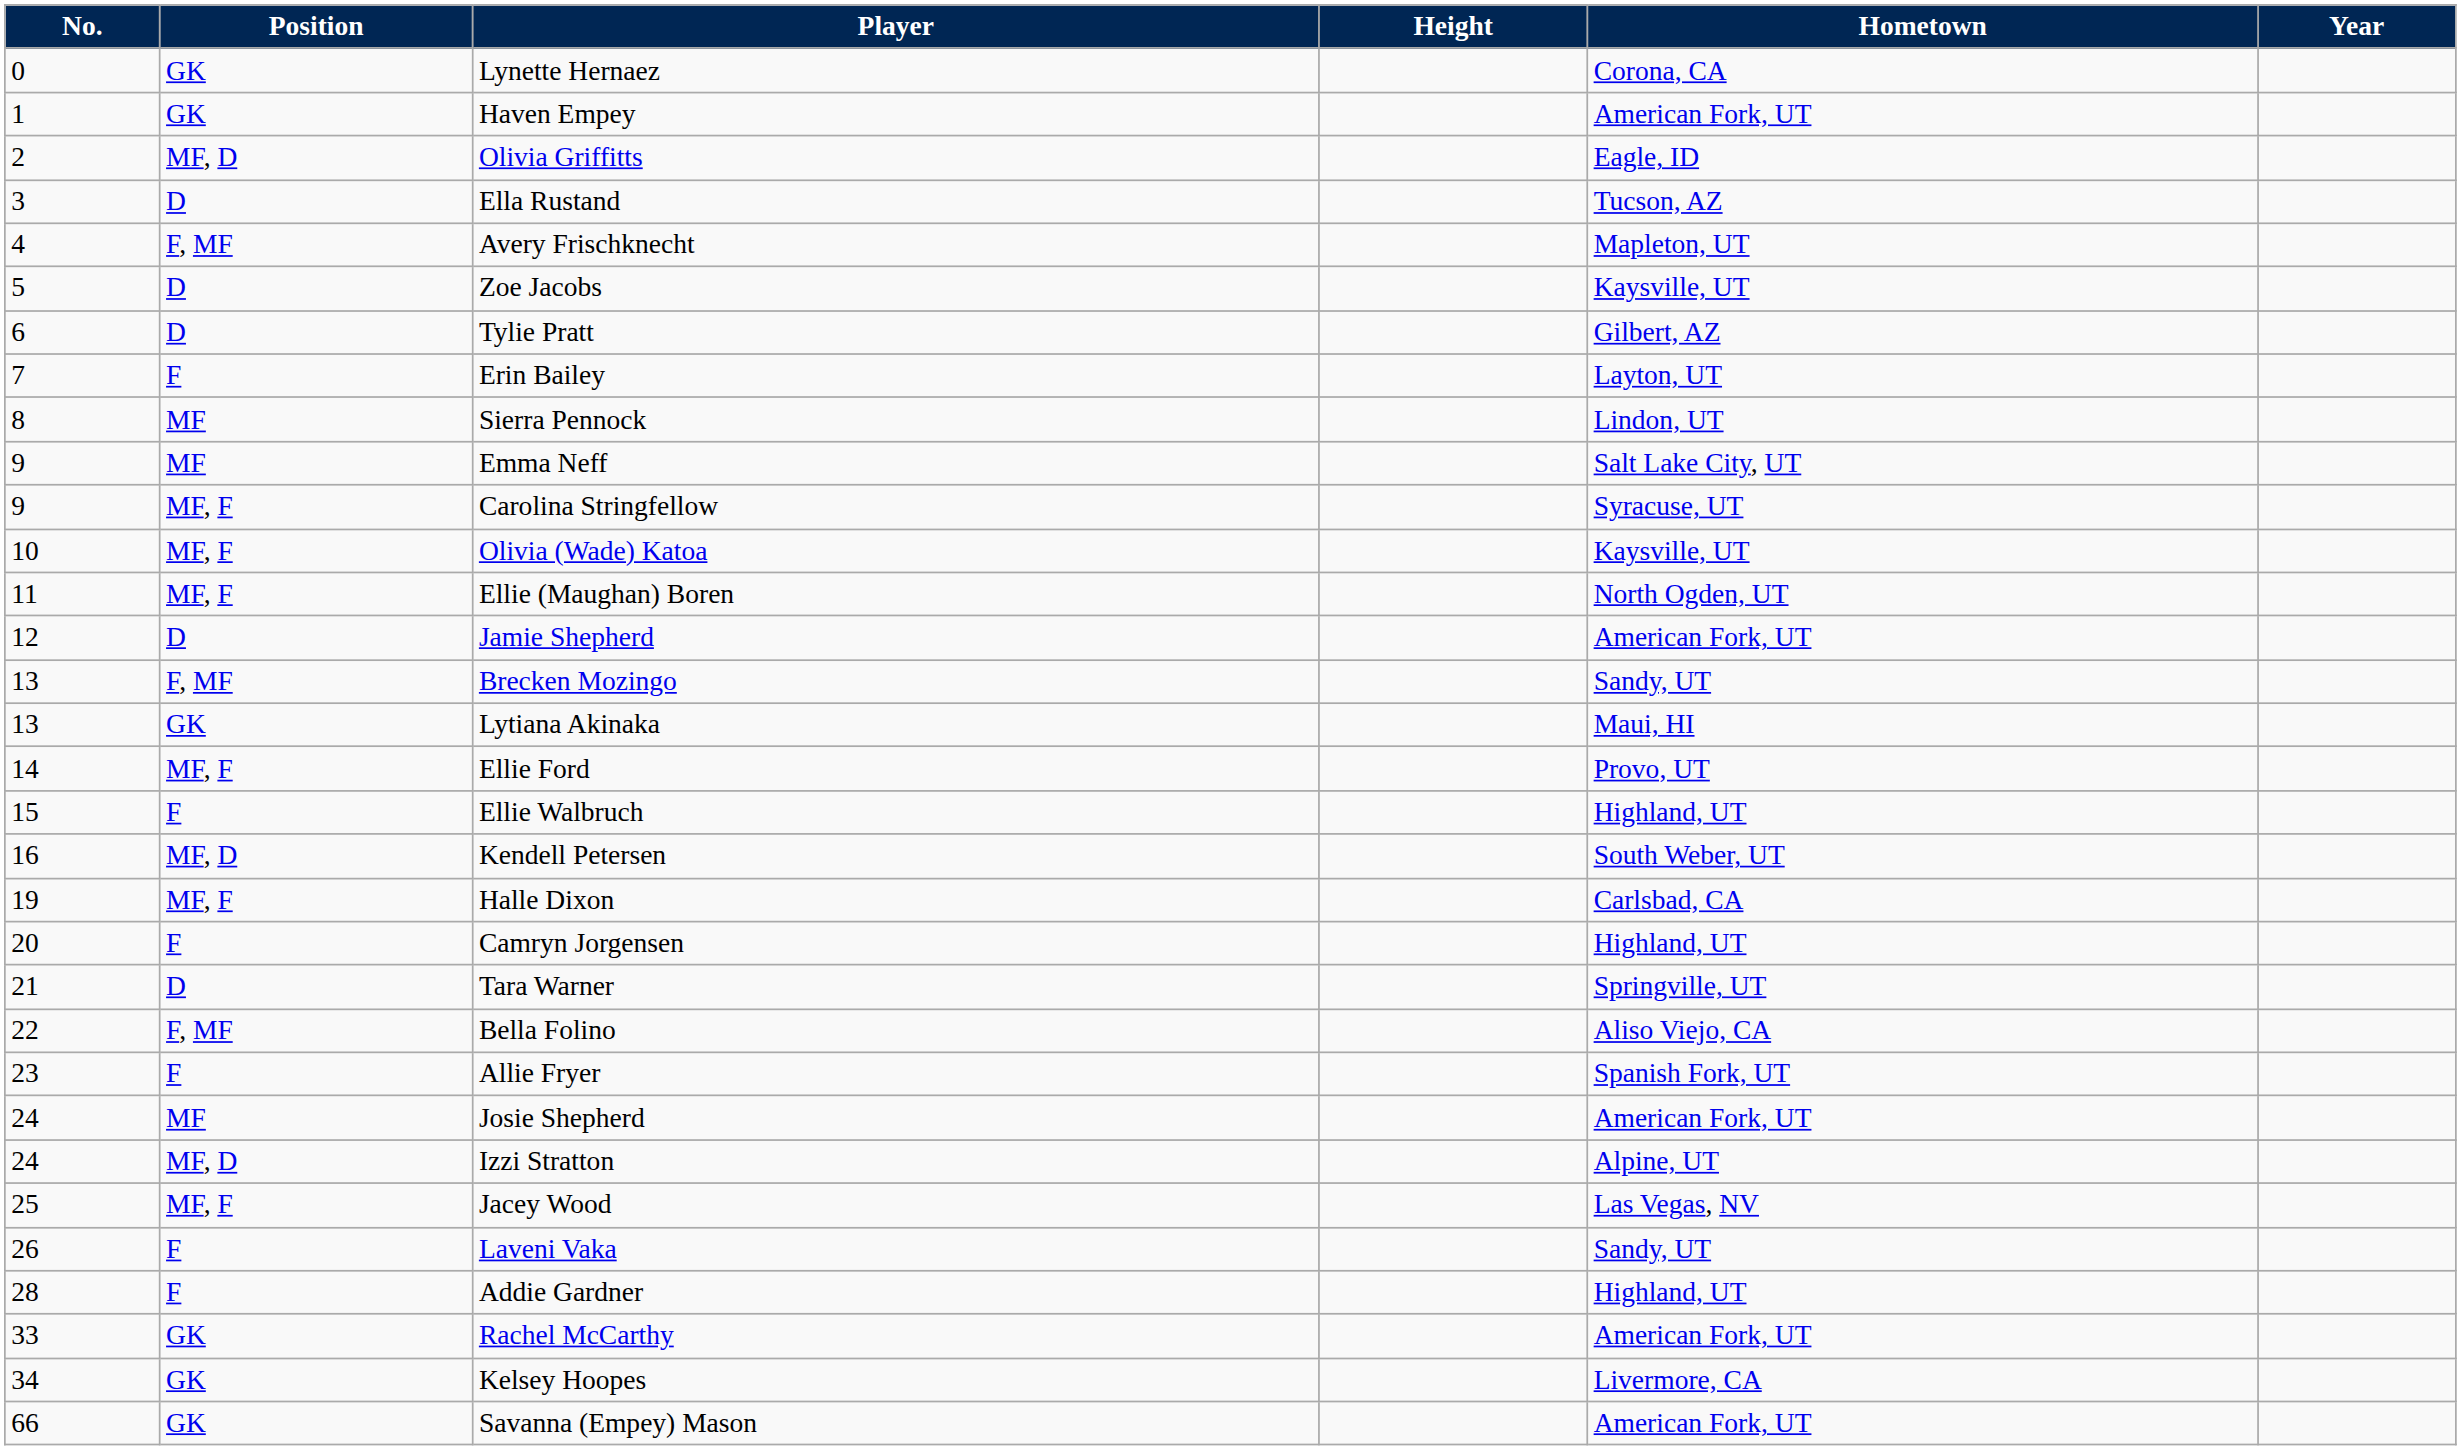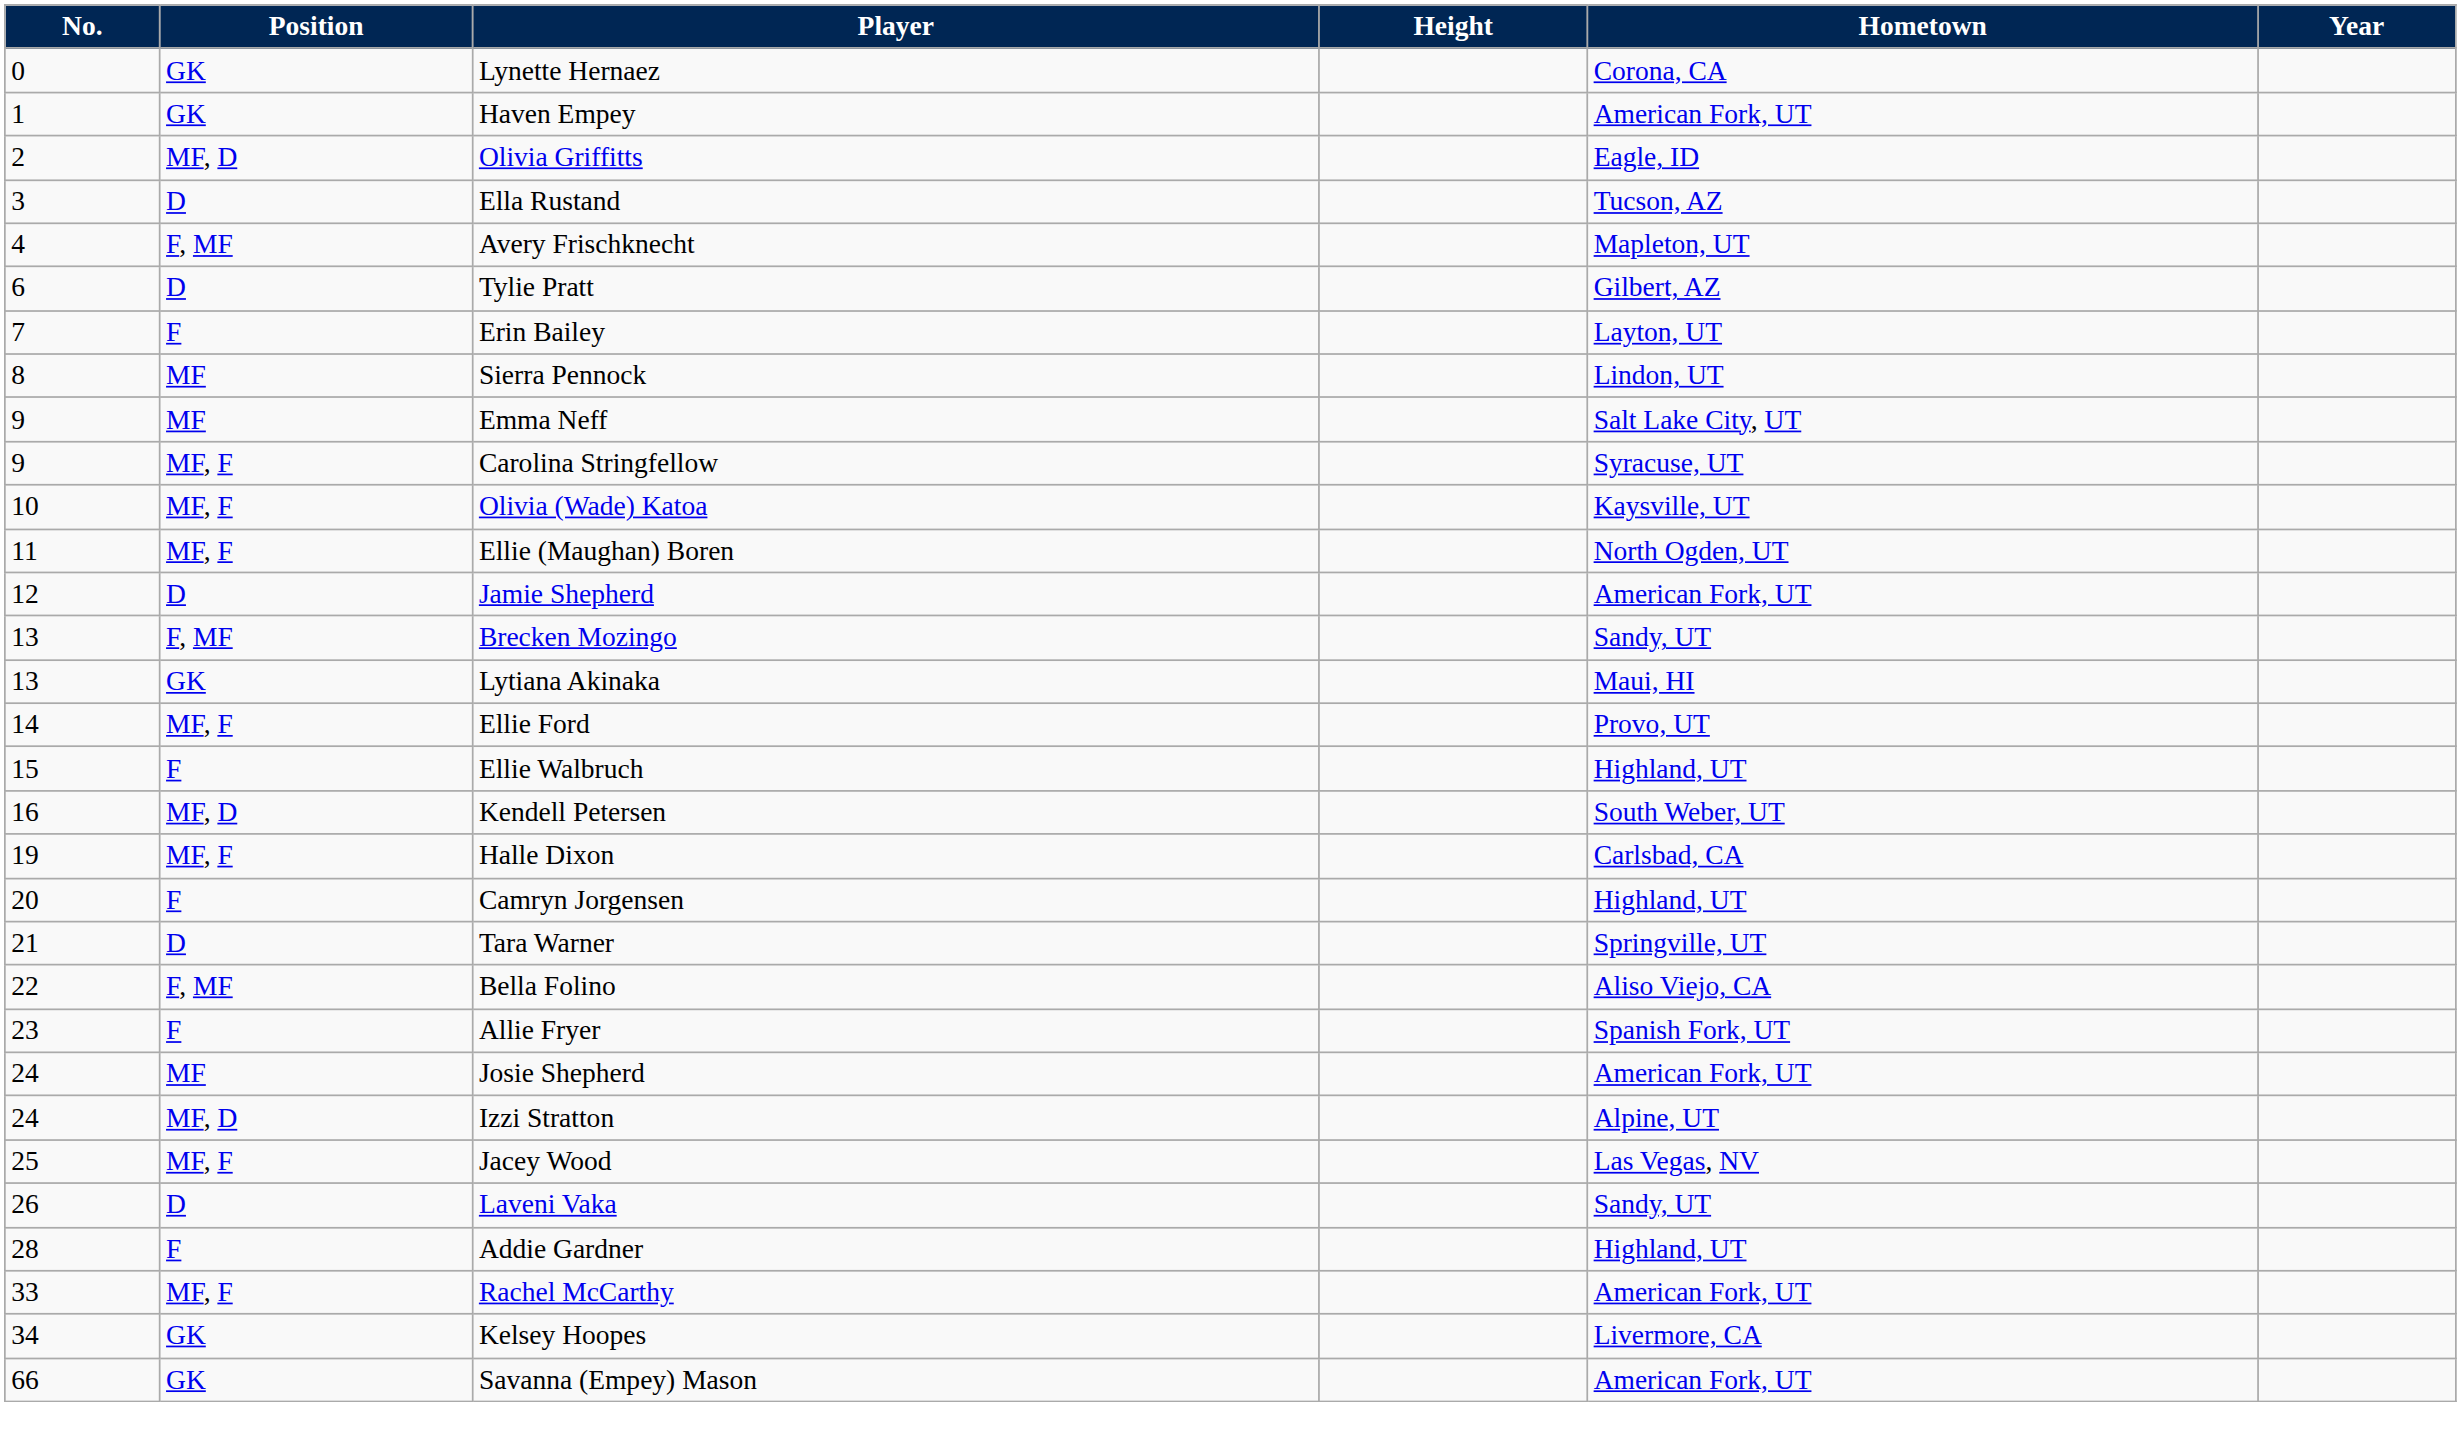- row: 5 | D | Zoe Jacobs | Kaysville, UT
Laveni Vaka | Position: F -> D
Rachel McCarthy | Position: GK -> MF, F
